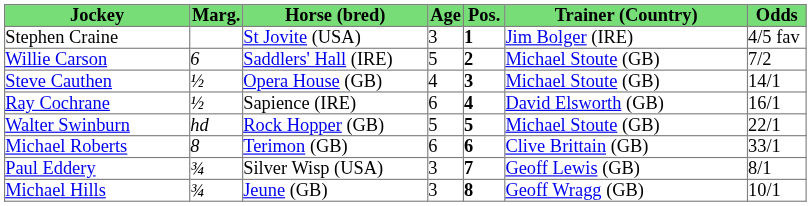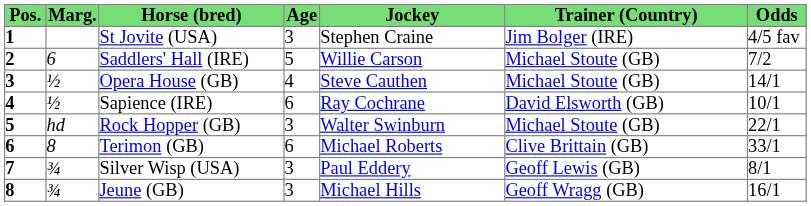columns swapped: Pos. <-> Jockey
Sapience (IRE) | Odds: 16/1 -> 10/1
Rock Hopper (GB) | Age: 5 -> 3
Jeune (GB) | Odds: 10/1 -> 16/1
